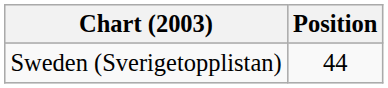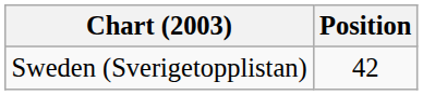Sweden (Sverigetopplistan) | Position: 44 -> 42
